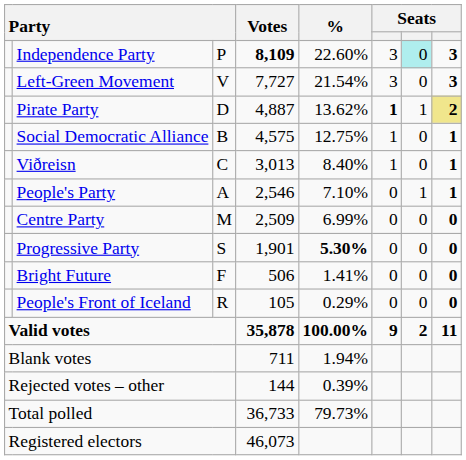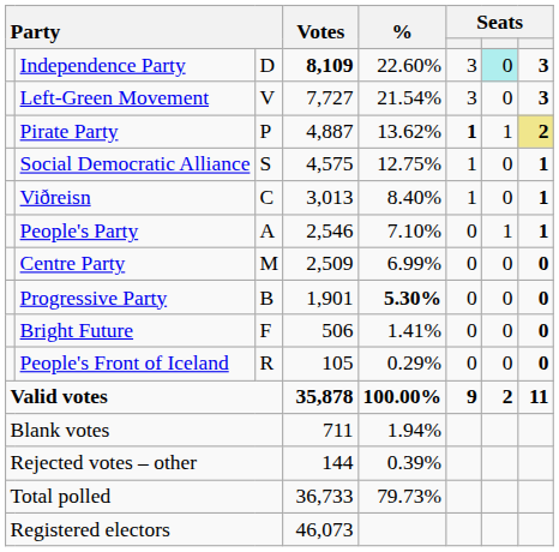Independence Party | column 3: P -> D
Pirate Party | column 3: D -> P
Social Democratic Alliance | column 3: B -> S
Progressive Party | column 3: S -> B
